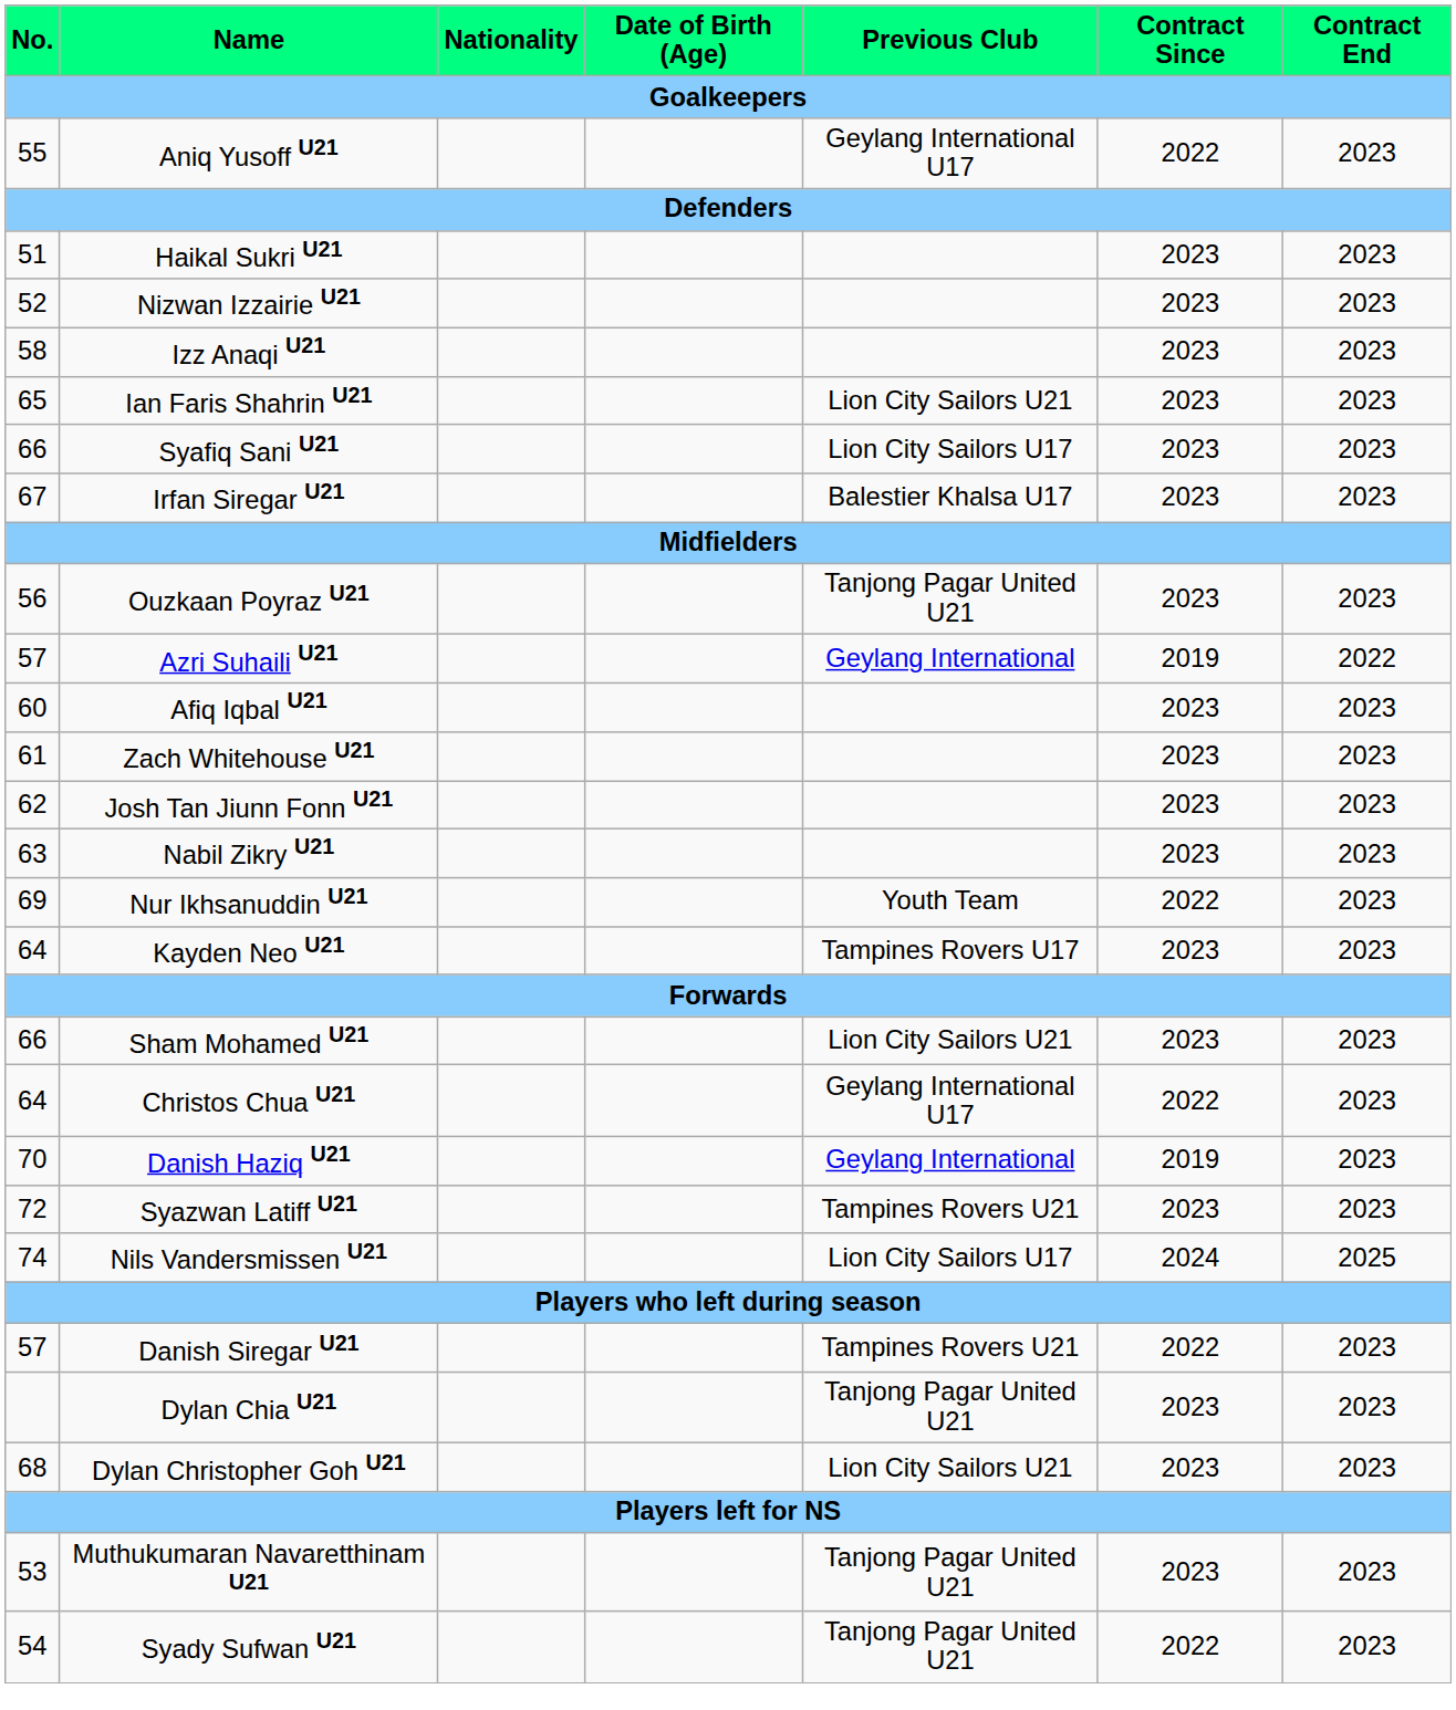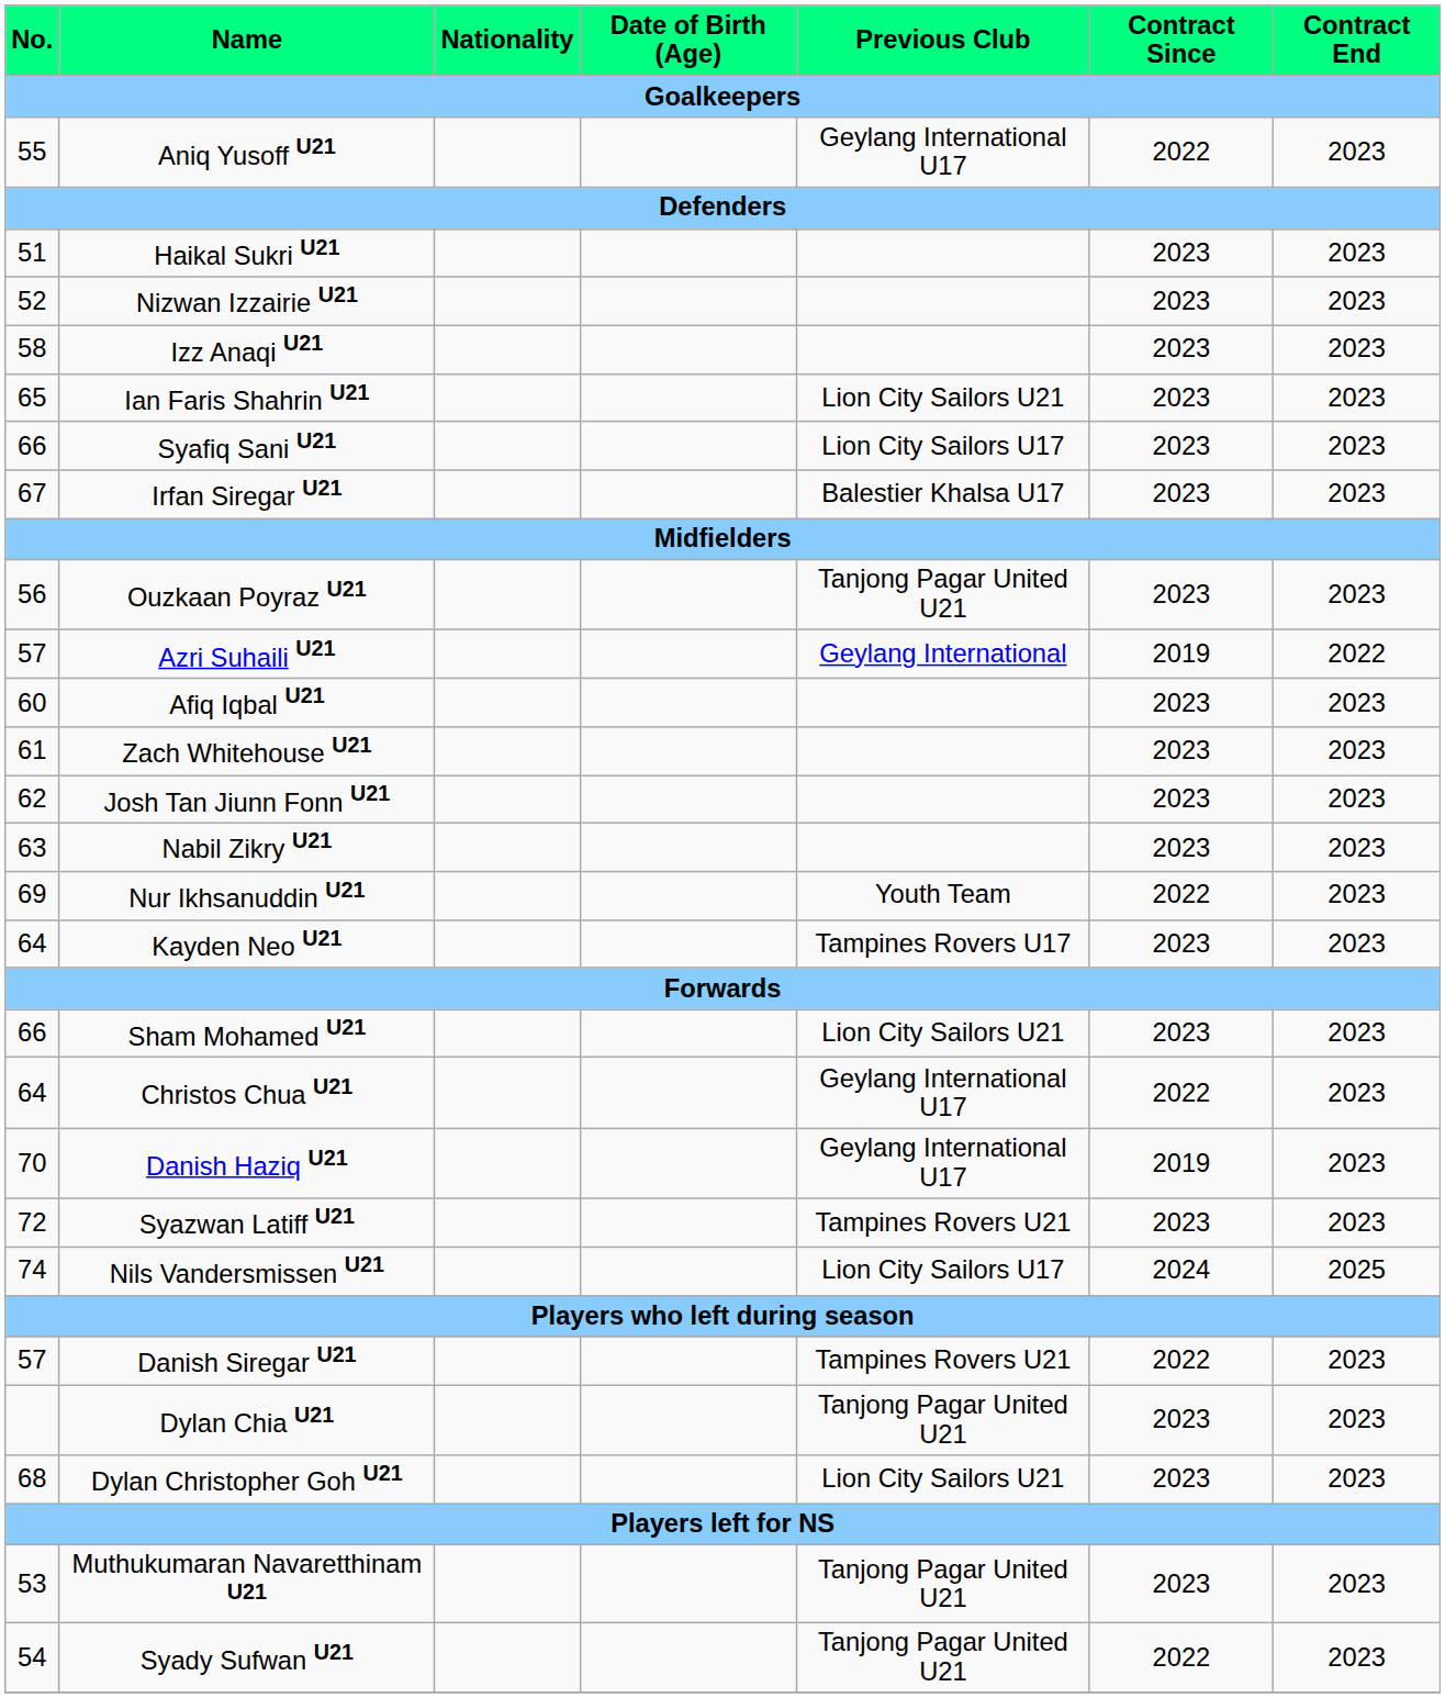Danish Haziq U21 | Previous Club: Geylang International -> Geylang International U17
